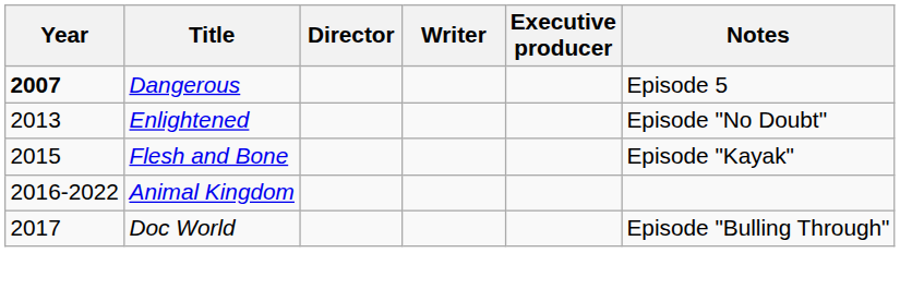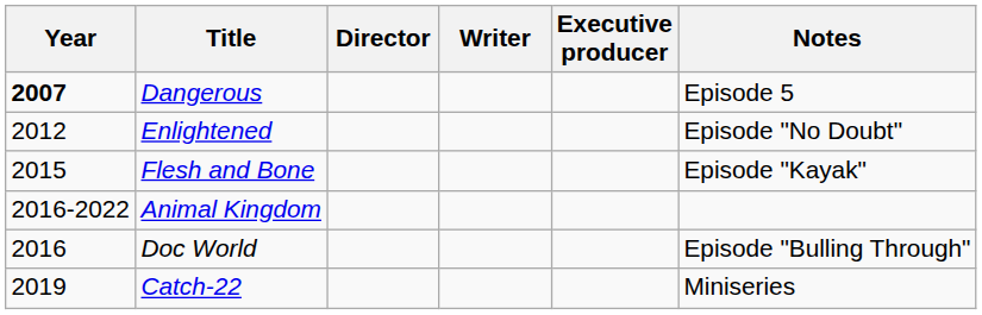Enlightened | Year: 2013 -> 2012
Doc World | Year: 2017 -> 2016
+ row: 2019 | Catch-22 | Miniseries
